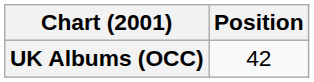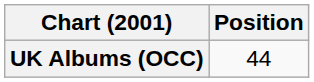UK Albums (OCC) | Position: 42 -> 44
